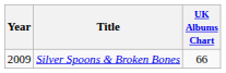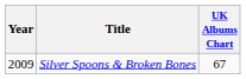Silver Spoons & Broken Bones | UK Albums Chart: 66 -> 67
